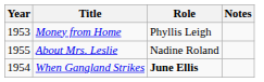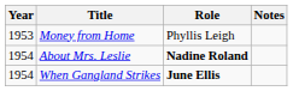About Mrs. Leslie | Year: 1955 -> 1954
About Mrs. Leslie | Role: normal -> bold
